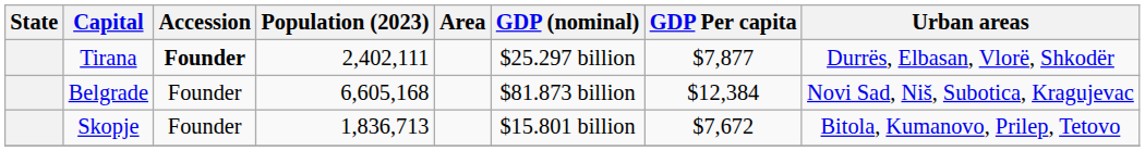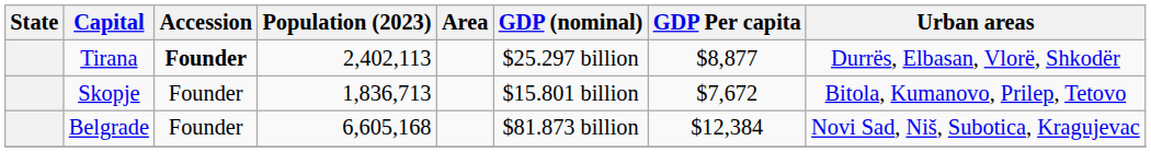Tirana | Population (2023): 2,402,111 -> 2,402,113
Tirana | GDP Per capita: $7,877 -> $8,877
rows swapped: Skopje <-> Belgrade
